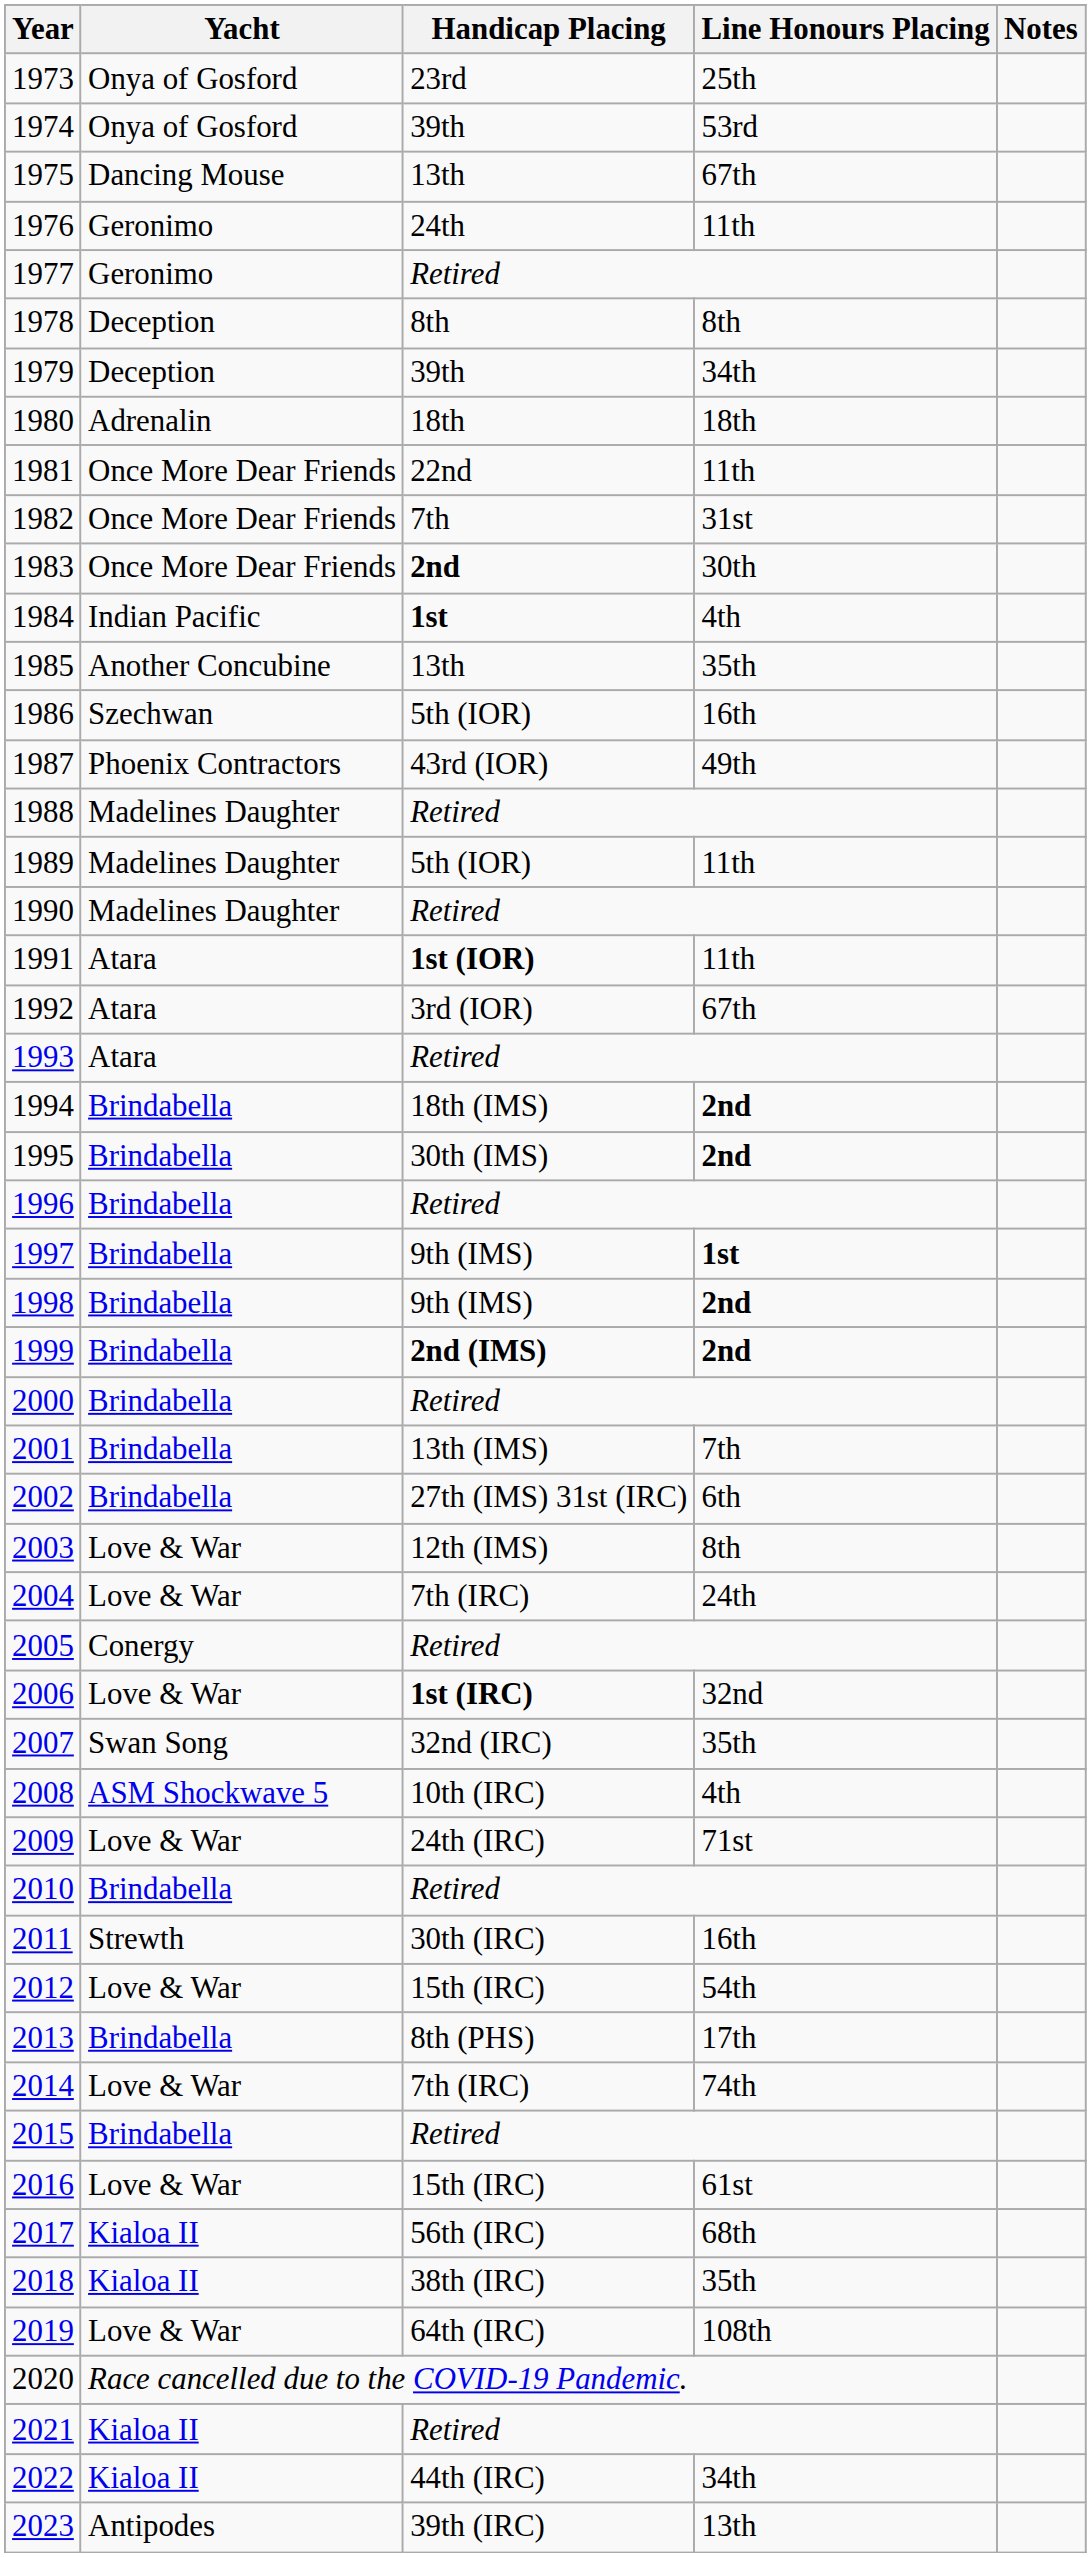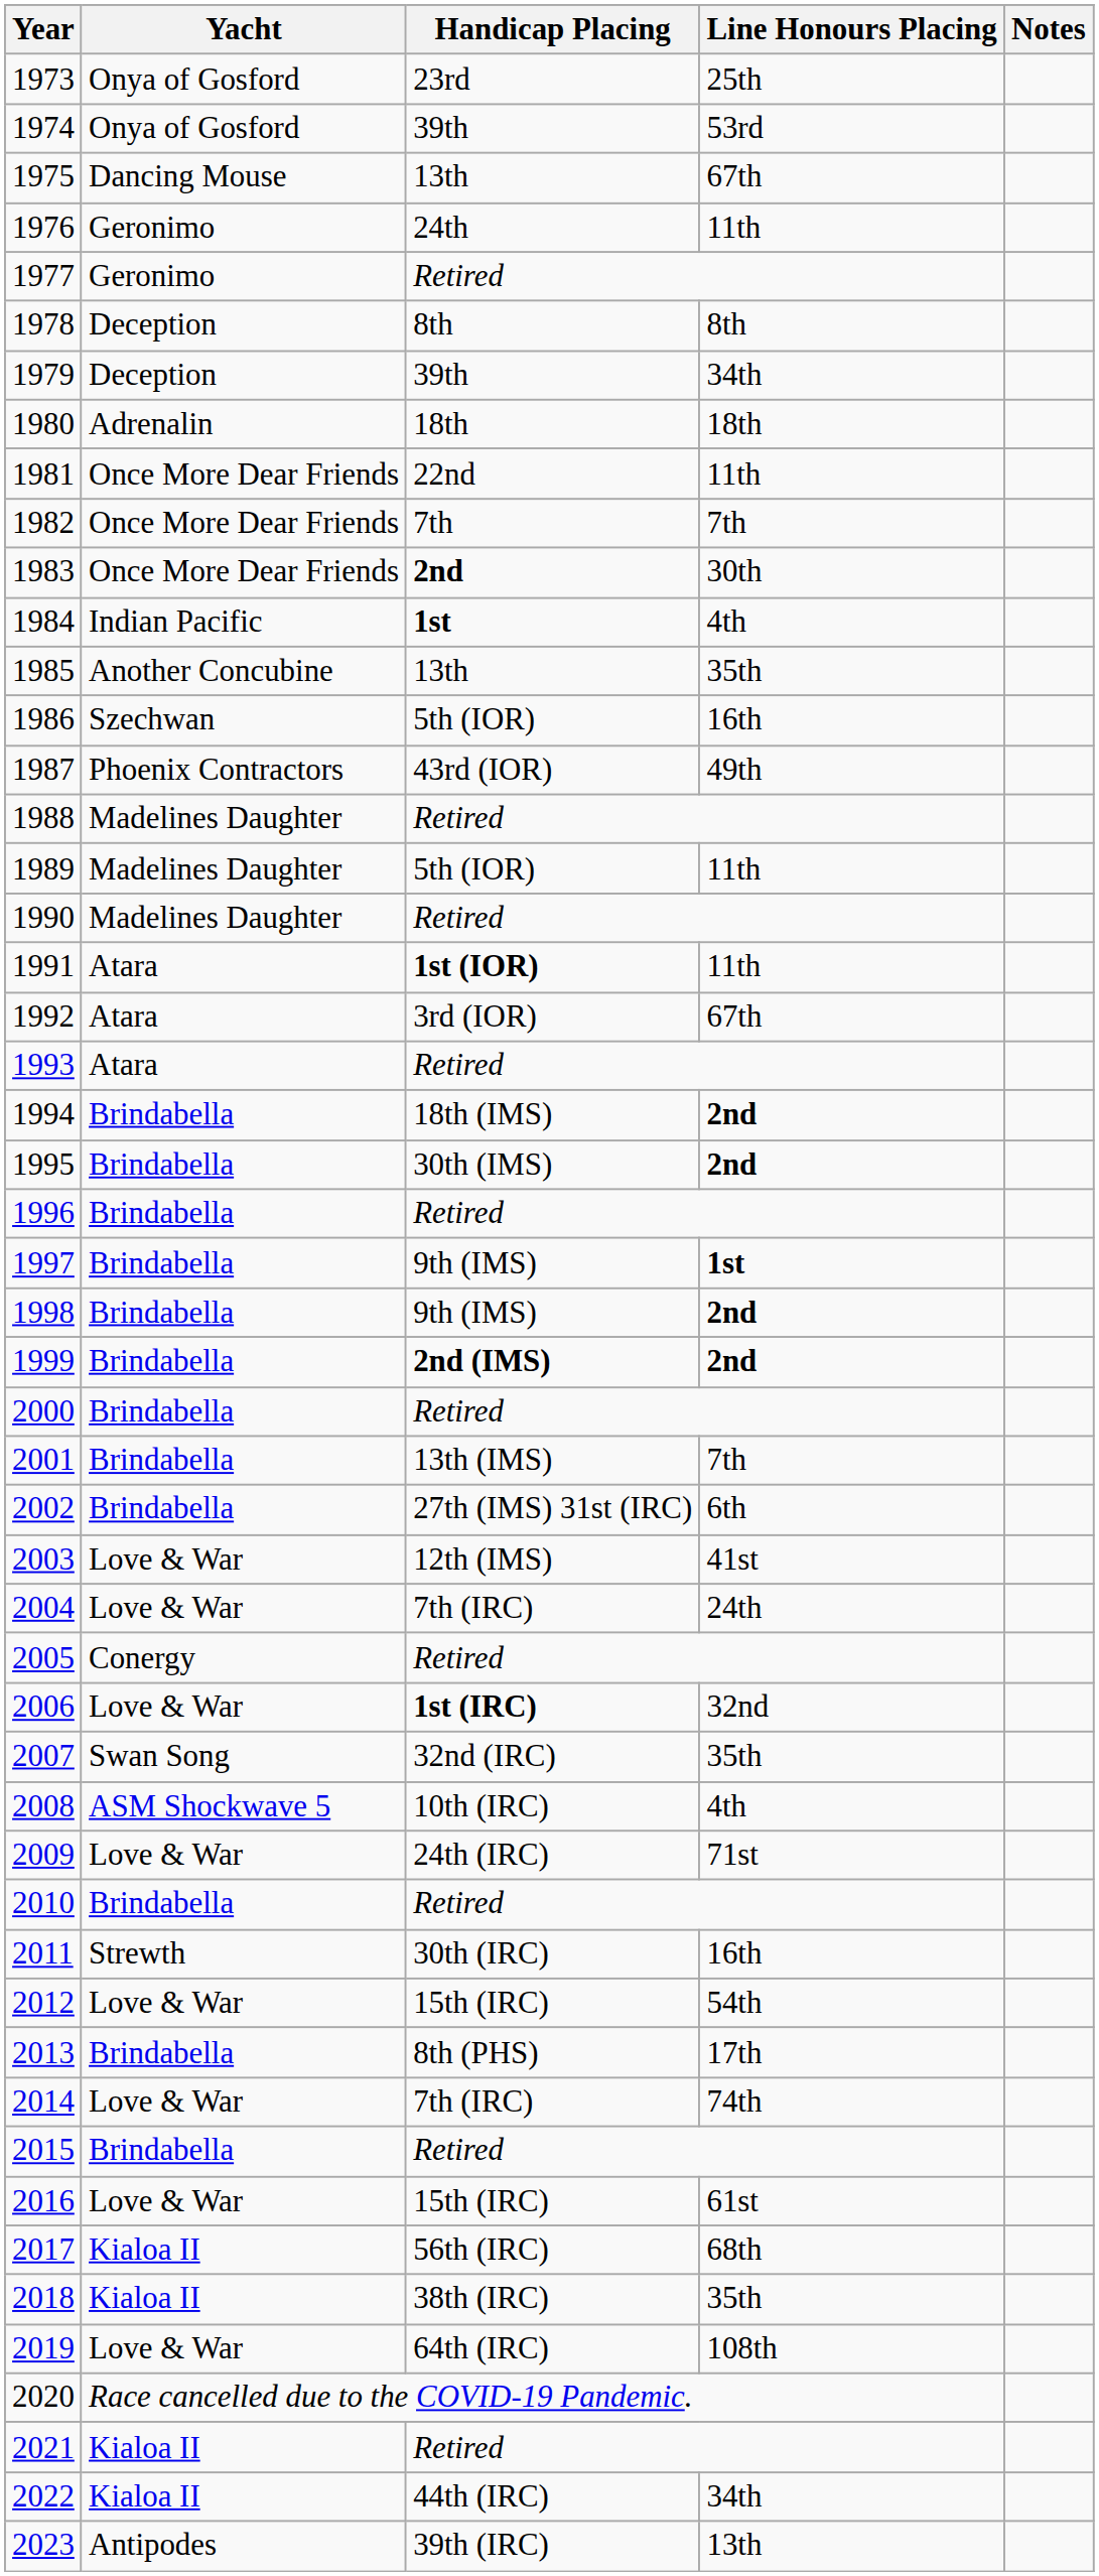1982 | Line Honours Placing: 31st -> 7th
2003 | Line Honours Placing: 8th -> 41st
